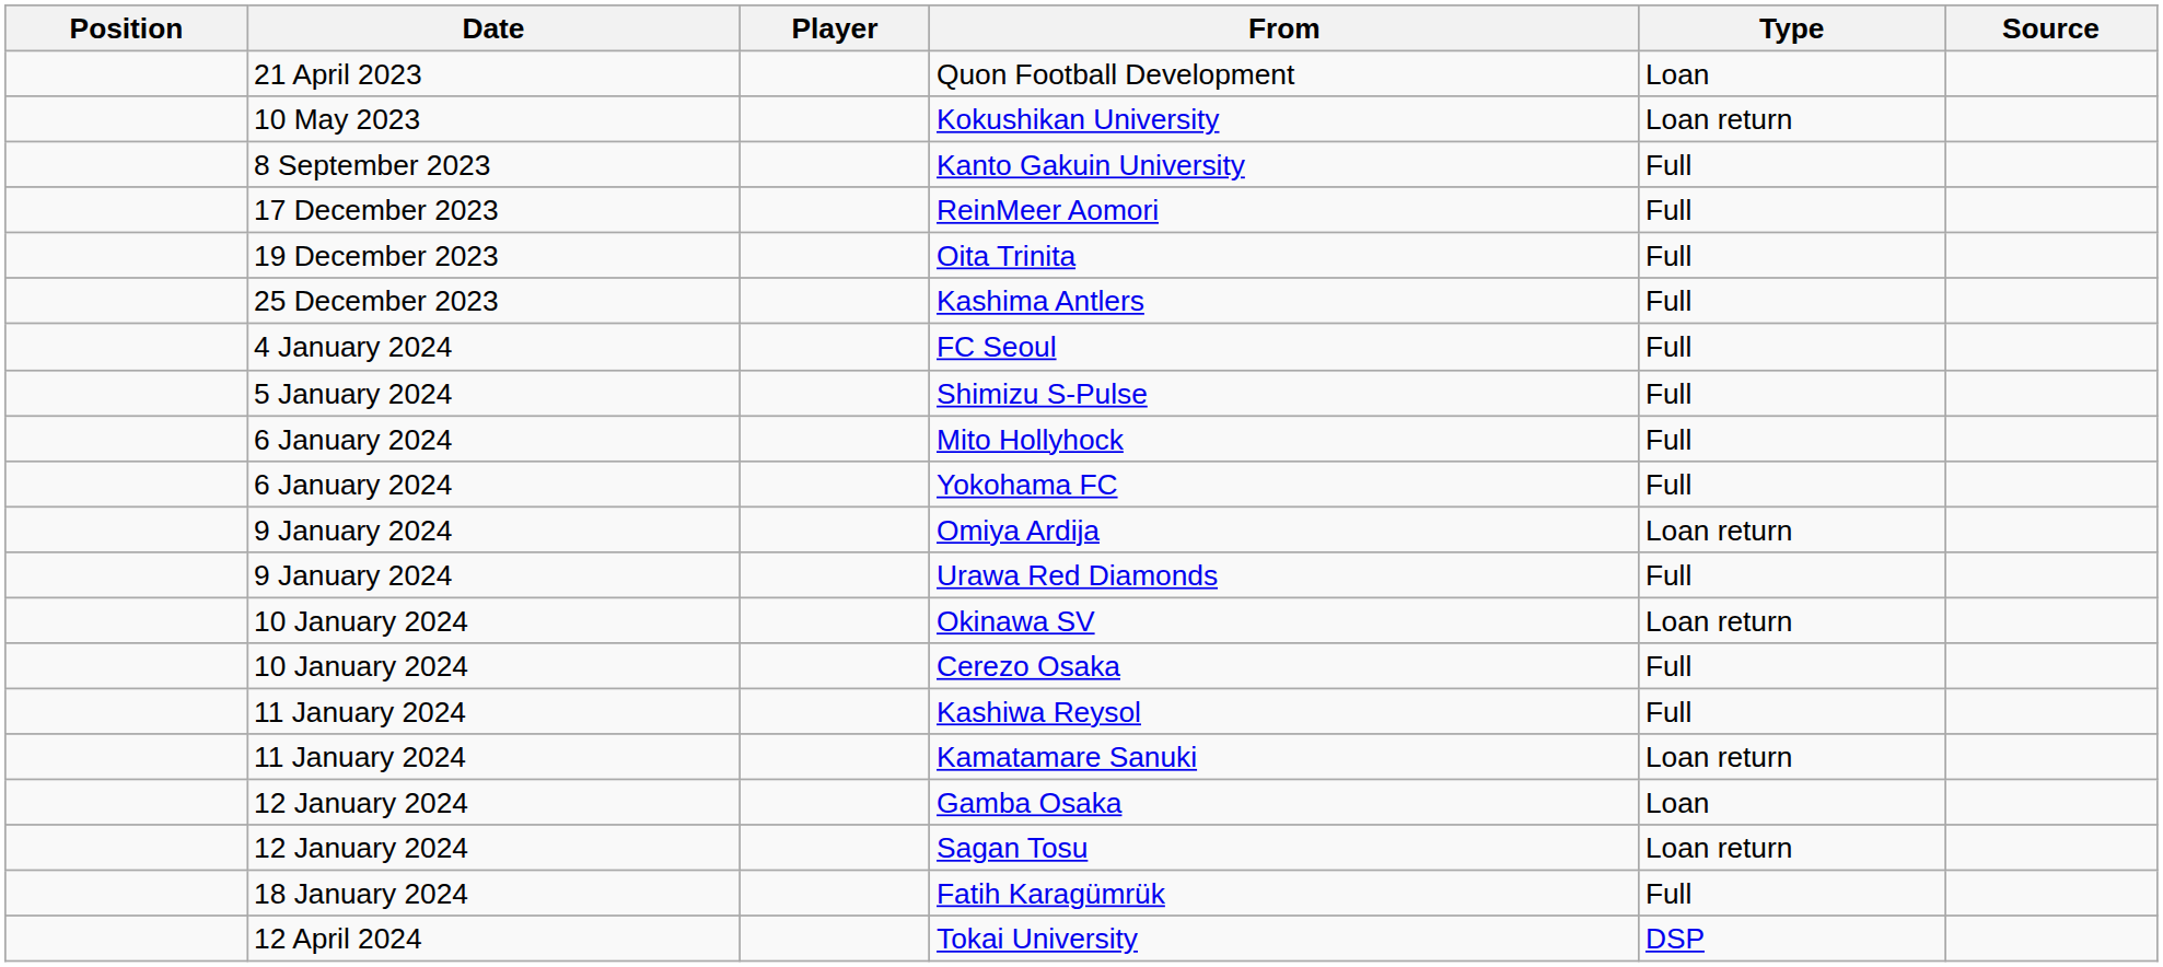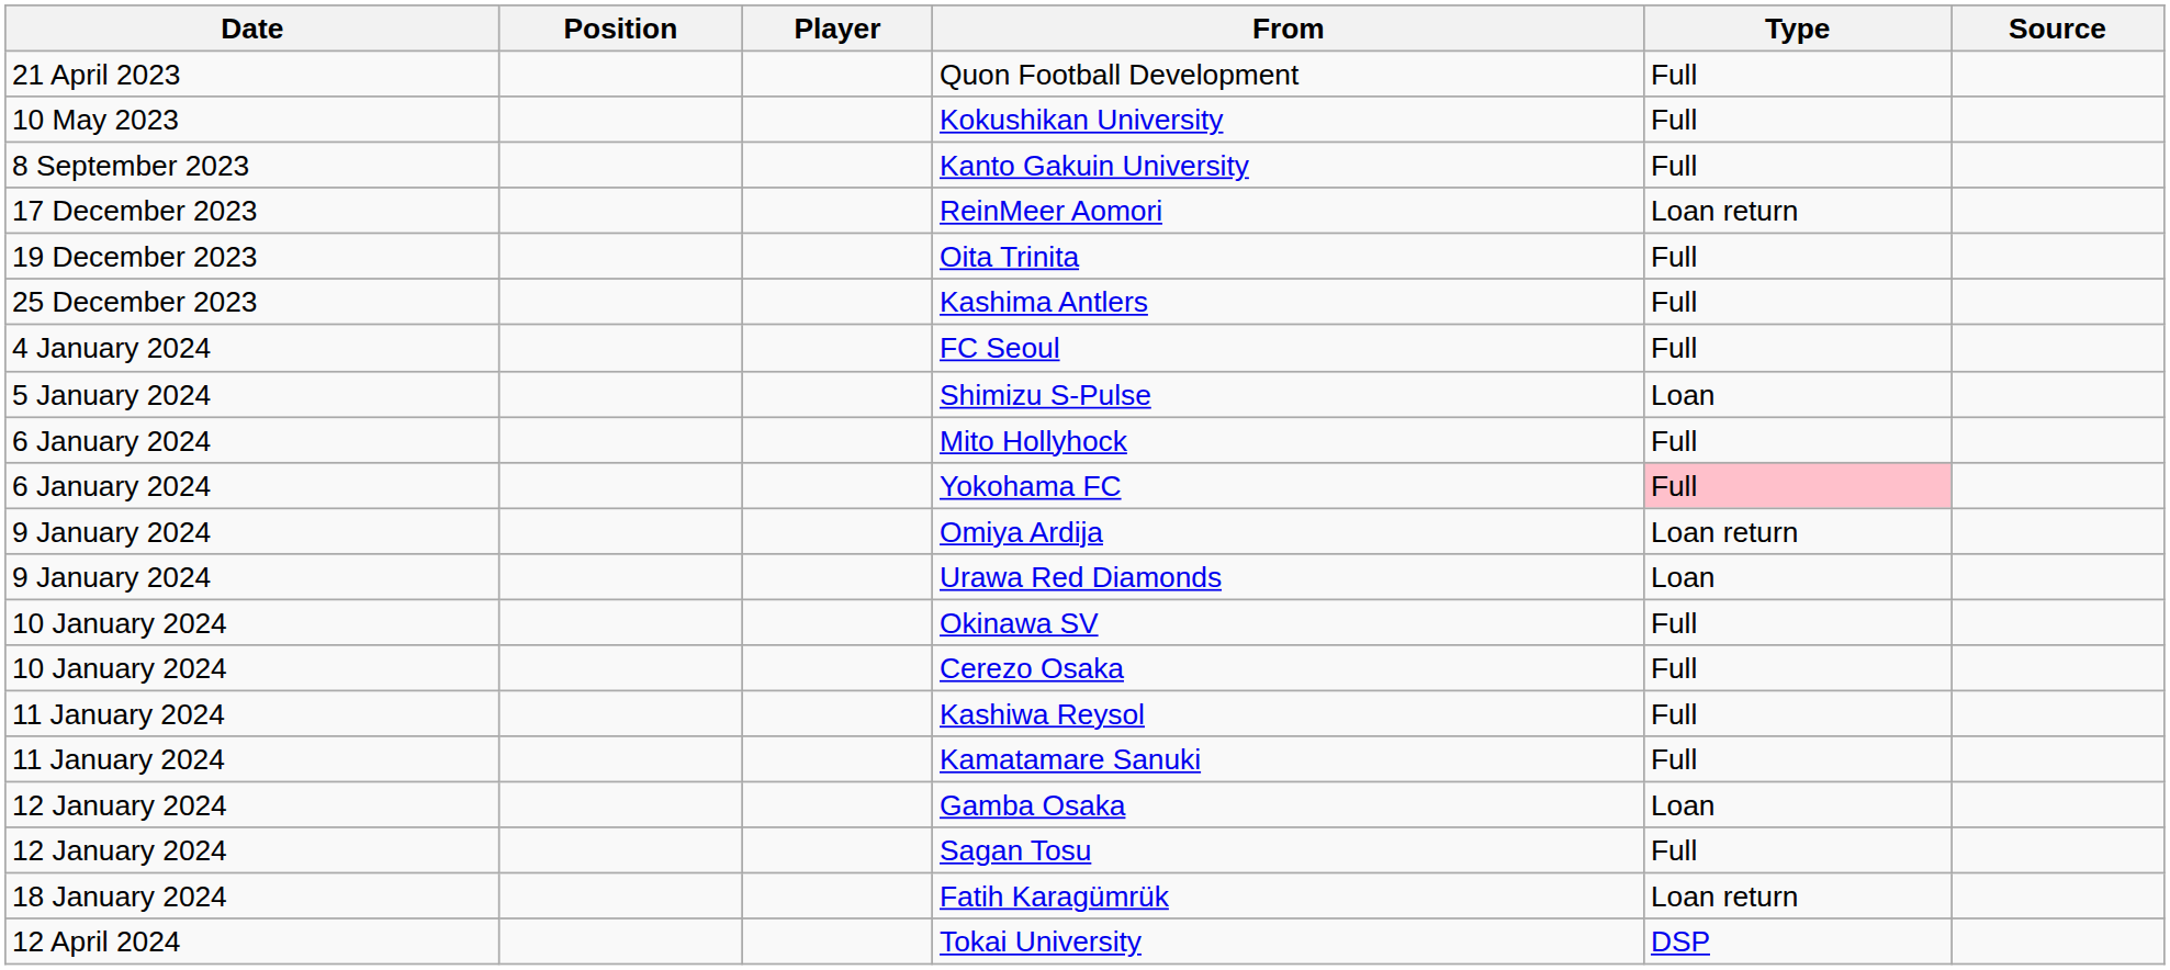columns swapped: Date <-> Position
Quon Football Development | Type: Loan -> Full
Kokushikan University | Type: Loan return -> Full
ReinMeer Aomori | Type: Full -> Loan return
Shimizu S-Pulse | Type: Full -> Loan
Yokohama FC | Type: no background -> pink background
Urawa Red Diamonds | Type: Full -> Loan
Okinawa SV | Type: Loan return -> Full
Kamatamare Sanuki | Type: Loan return -> Full
Sagan Tosu | Type: Loan return -> Full
Fatih Karagümrük | Type: Full -> Loan return
